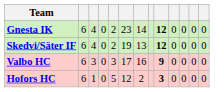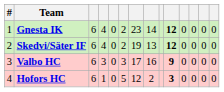+ column: # | 1 | 2 | 3 | 4
